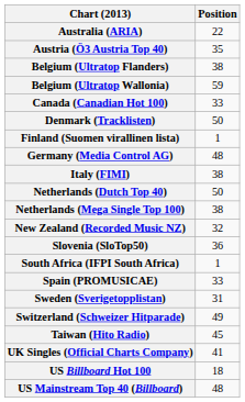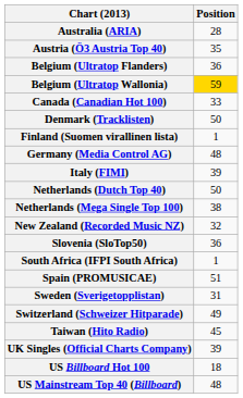Australia (ARIA) | Position: 22 -> 28
Belgium (Ultratop Flanders) | Position: 38 -> 36
Belgium (Ultratop Wallonia) | Position: no background -> gold background
Italy (FIMI) | Position: 38 -> 39
Spain (PROMUSICAE) | Position: 33 -> 51
UK Singles (Official Charts Company) | Position: 41 -> 39
